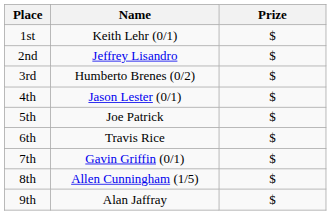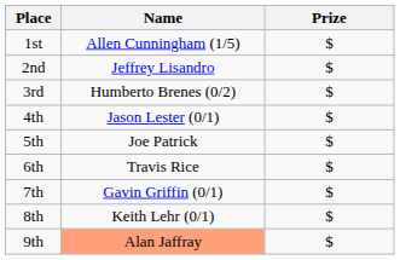1st | Name: Keith Lehr (0/1) -> Allen Cunningham (1/5)
8th | Name: Allen Cunningham (1/5) -> Keith Lehr (0/1)
9th | Name: no background -> lightsalmon background
